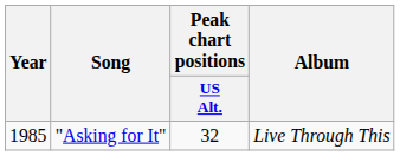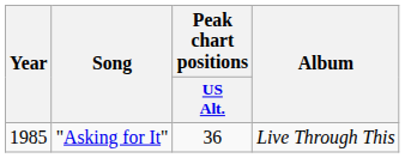"Asking for It" | Peak chart positions / US Alt.: 32 -> 36
